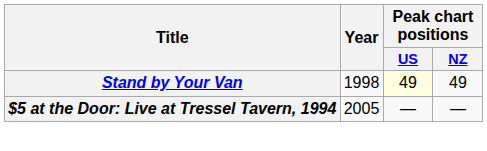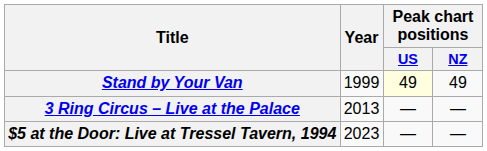Stand by Your Van | Year: 1998 -> 1999
+ row: 3 Ring Circus – Live at the Palace | 2013 | — | —
$5 at the Door: Live at Tressel Tavern, 1994 | Year: 2005 -> 2023
